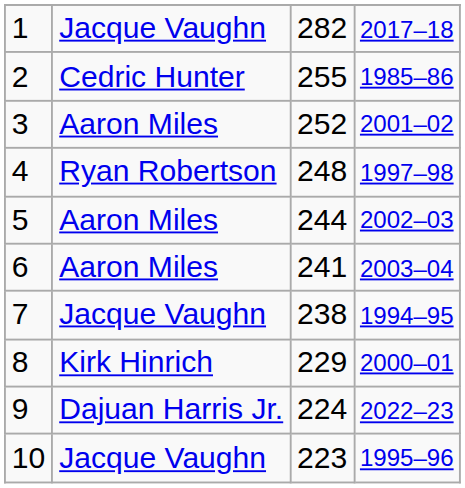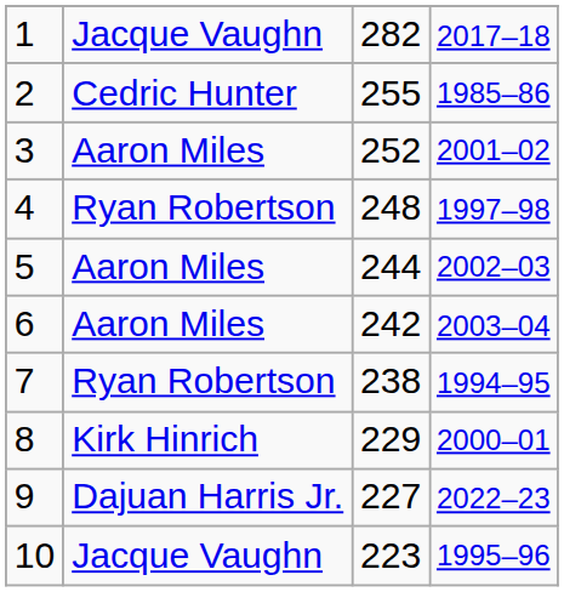6 | column 3: 241 -> 242
7 | column 2: Jacque Vaughn -> Ryan Robertson
9 | column 3: 224 -> 227
